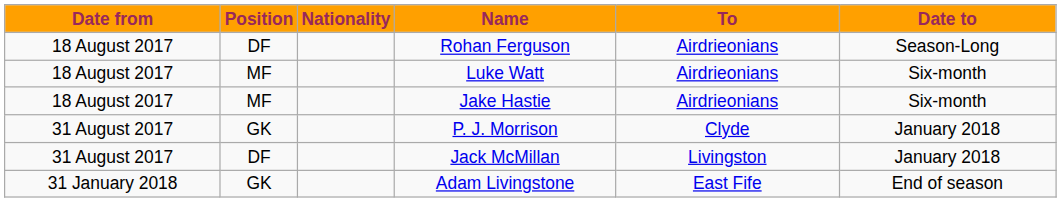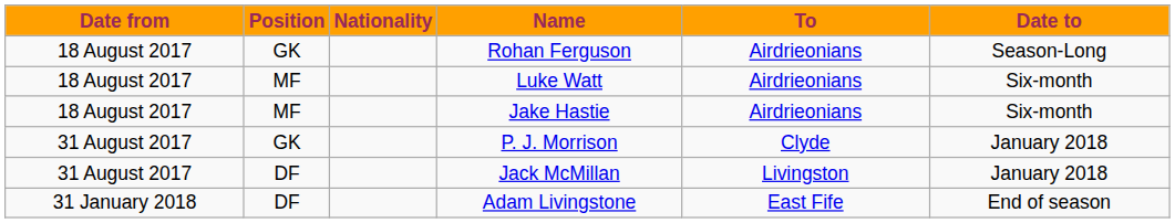Rohan Ferguson | Position: DF -> GK
Adam Livingstone | Position: GK -> DF
